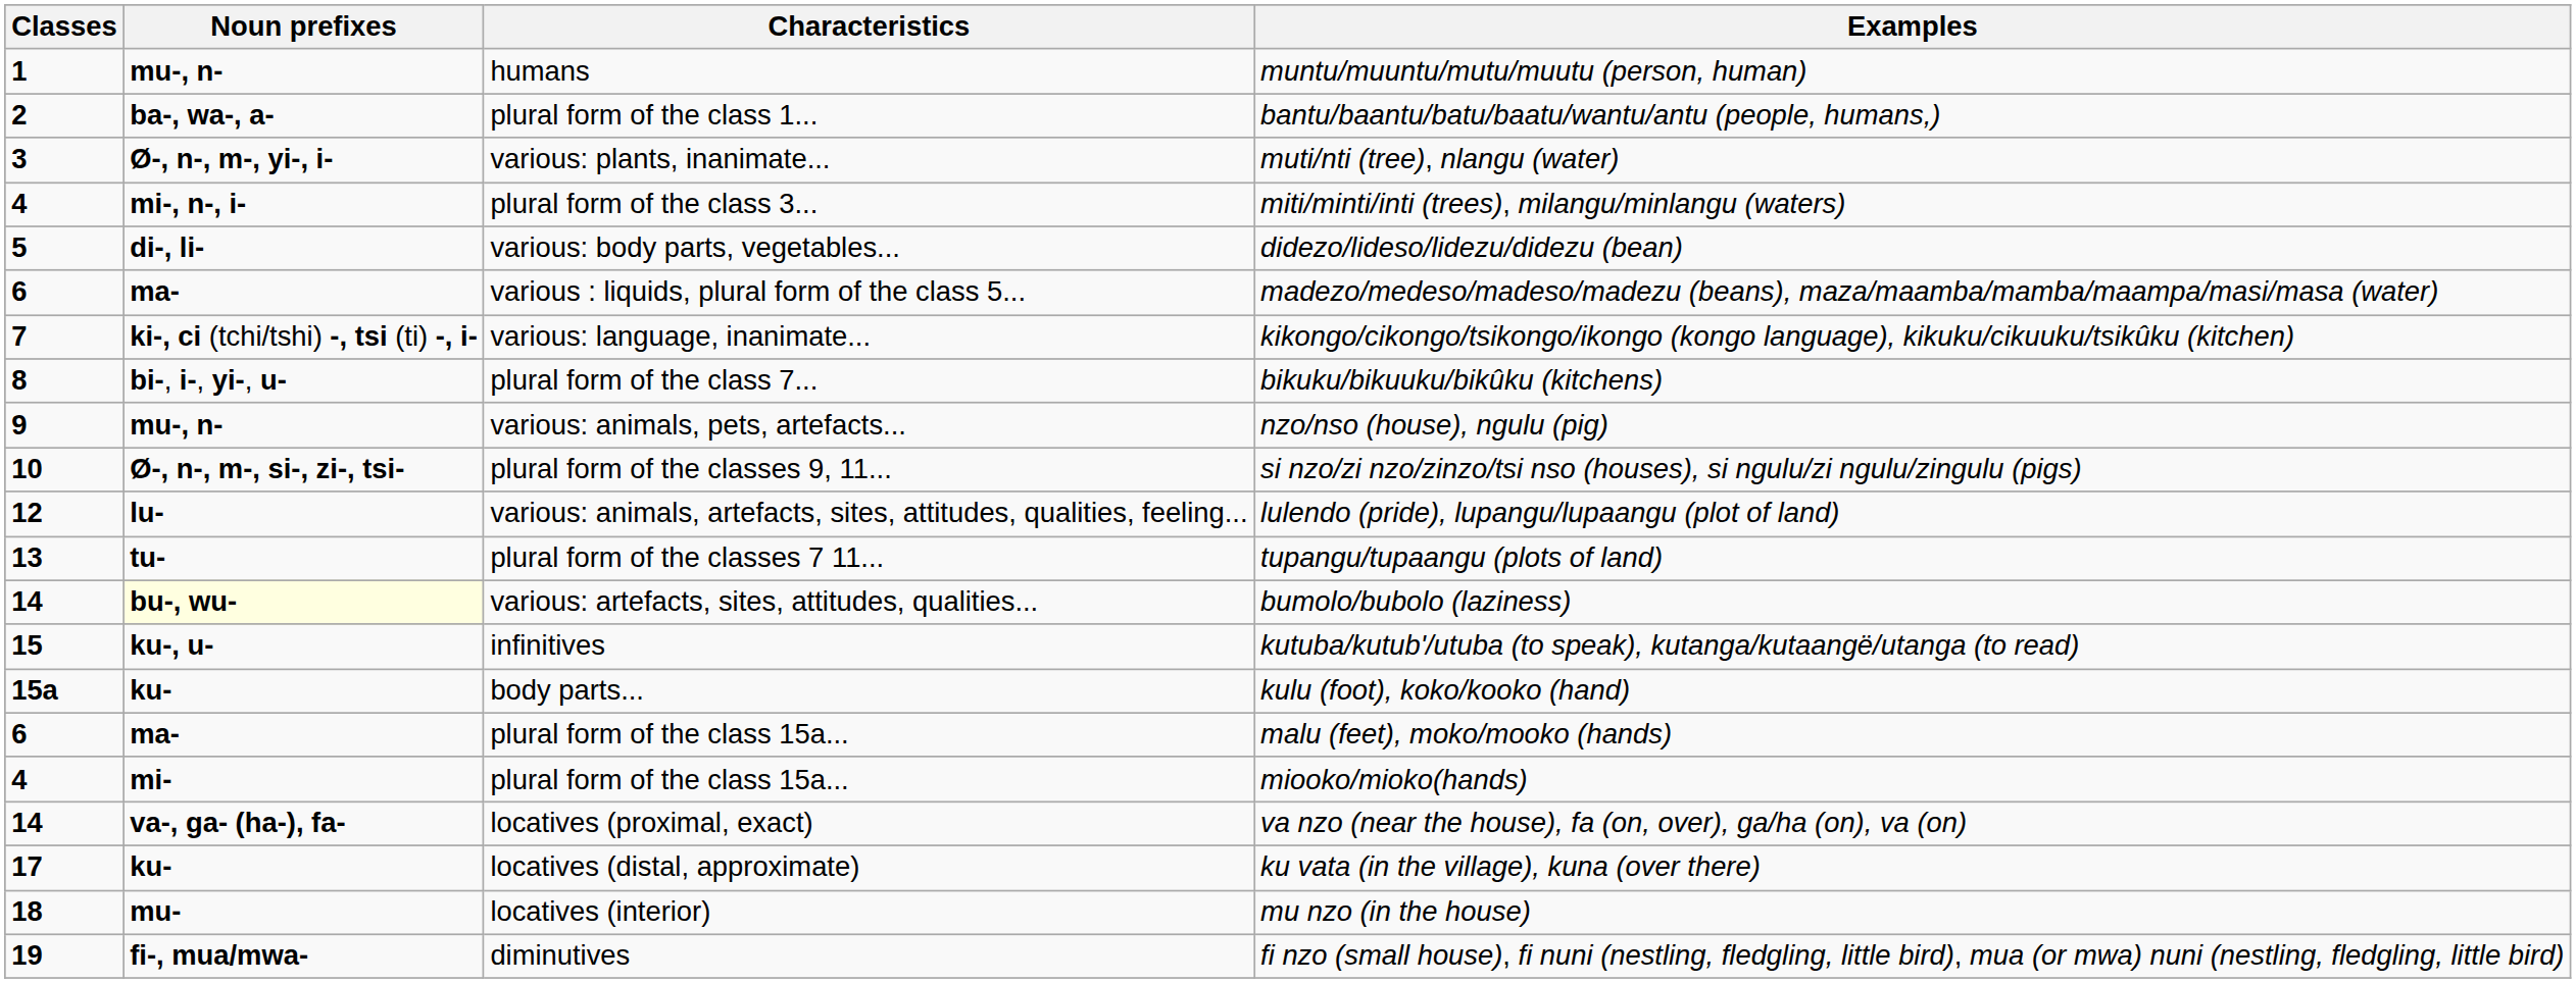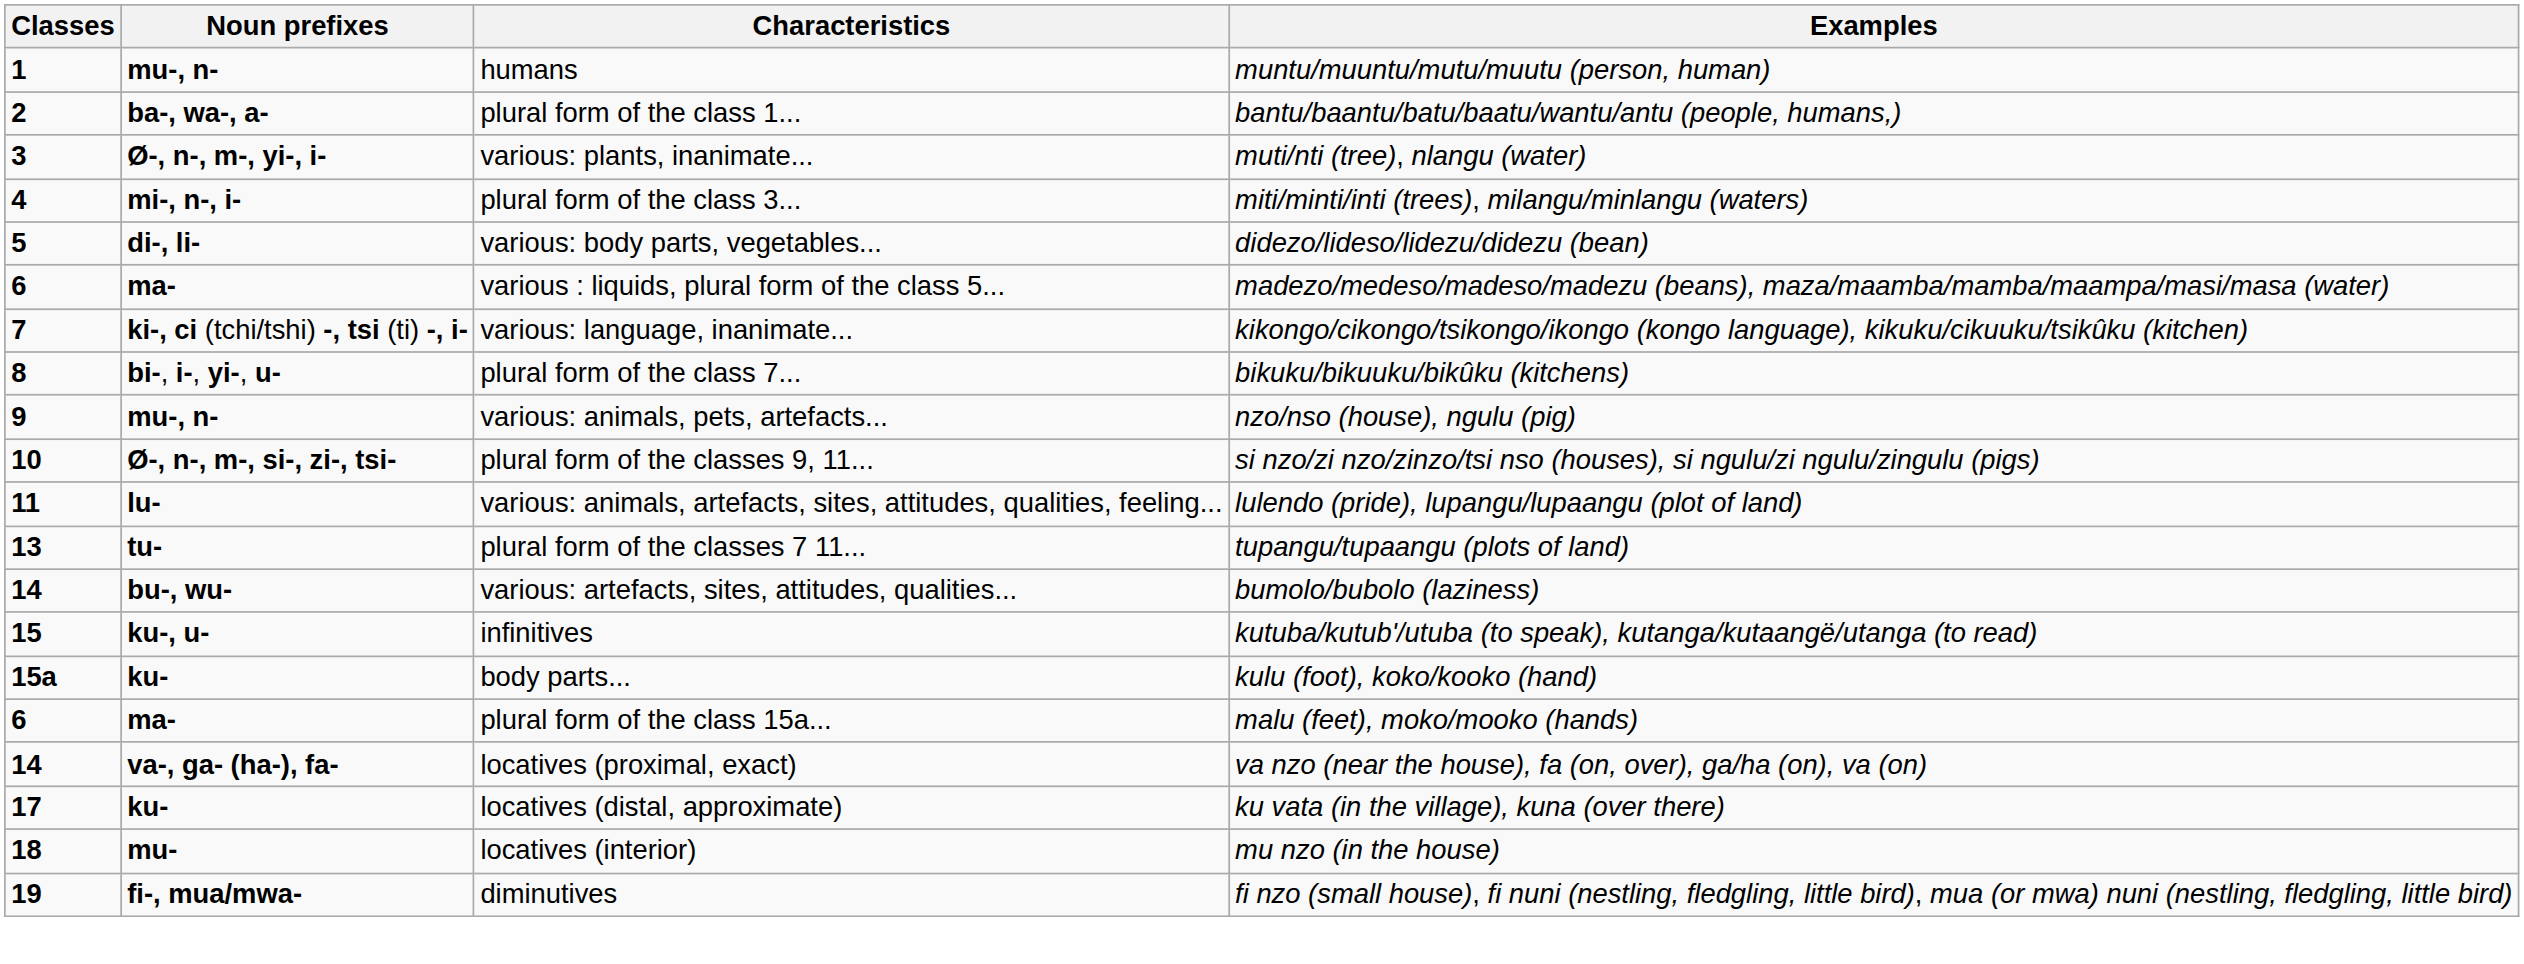lulendo (pride), lupangu/lupaangu (plot of land) | Classes: 12 -> 11
bumolo/bubolo (laziness) | Noun prefixes: lightyellow background -> no background
- row: 4 | mi- | plural form of the class 15a... | miooko/mioko(hands)
